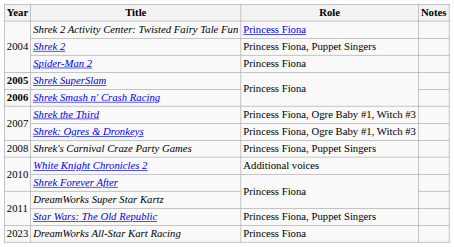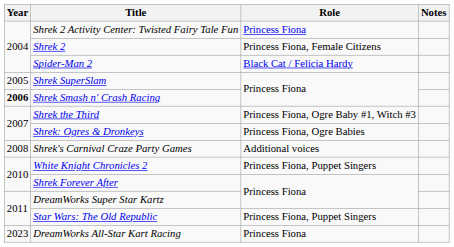Shrek 2 | Role: Princess Fiona, Puppet Singers -> Princess Fiona, Female Citizens
Spider-Man 2 | Role: Princess Fiona -> Black Cat / Felicia Hardy
Shrek SuperSlam | Year: bold -> normal
Shrek: Ogres & Dronkeys | Role: Princess Fiona, Ogre Baby #1, Witch #3 -> Princess Fiona, Ogre Babies
Shrek's Carnival Craze Party Games | Role: Princess Fiona, Puppet Singers -> Additional voices
White Knight Chronicles 2 | Role: Additional voices -> Princess Fiona, Puppet Singers
